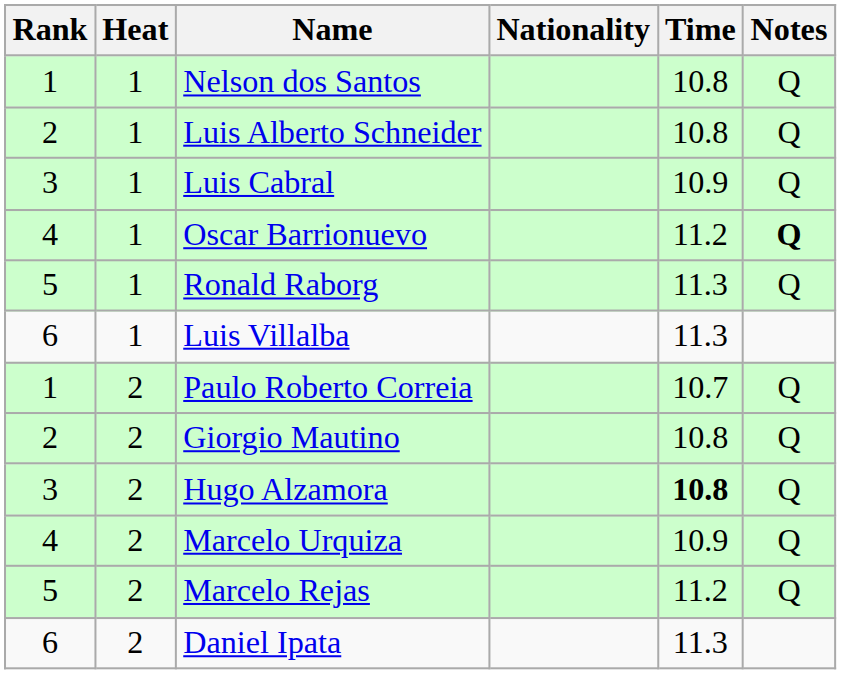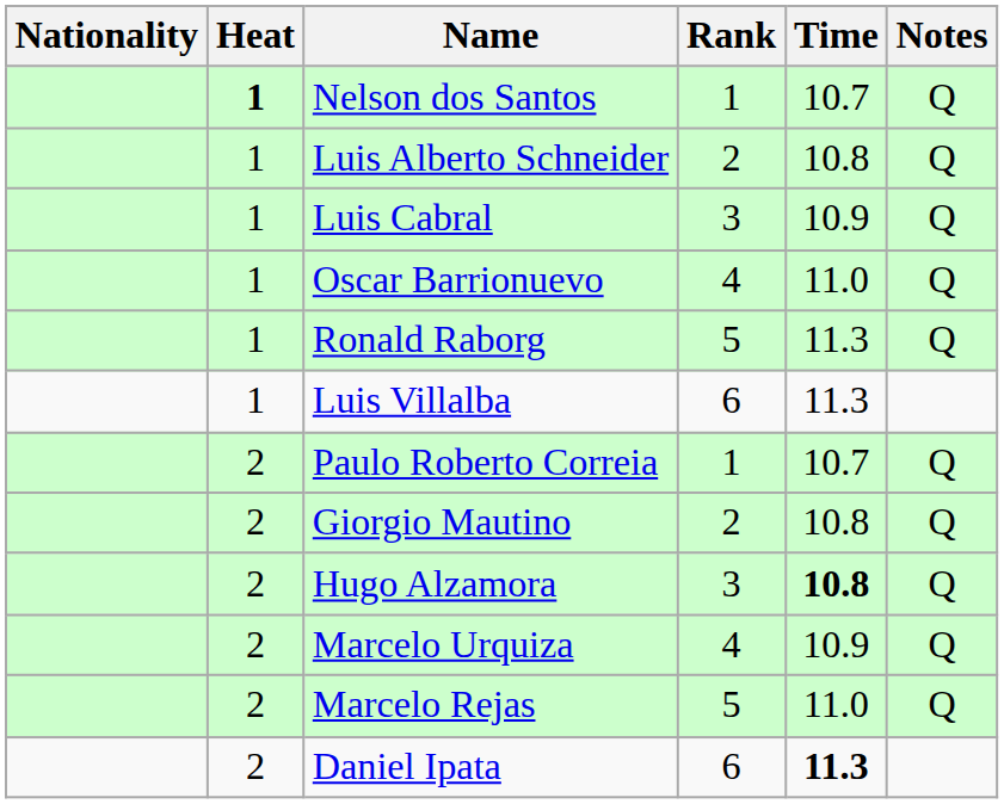columns swapped: Rank <-> Nationality
Nelson dos Santos | Heat: normal -> bold
Nelson dos Santos | Time: 10.8 -> 10.7
Oscar Barrionuevo | Time: 11.2 -> 11.0
Oscar Barrionuevo | Notes: bold -> normal
Marcelo Rejas | Time: 11.2 -> 11.0
Daniel Ipata | Time: normal -> bold
